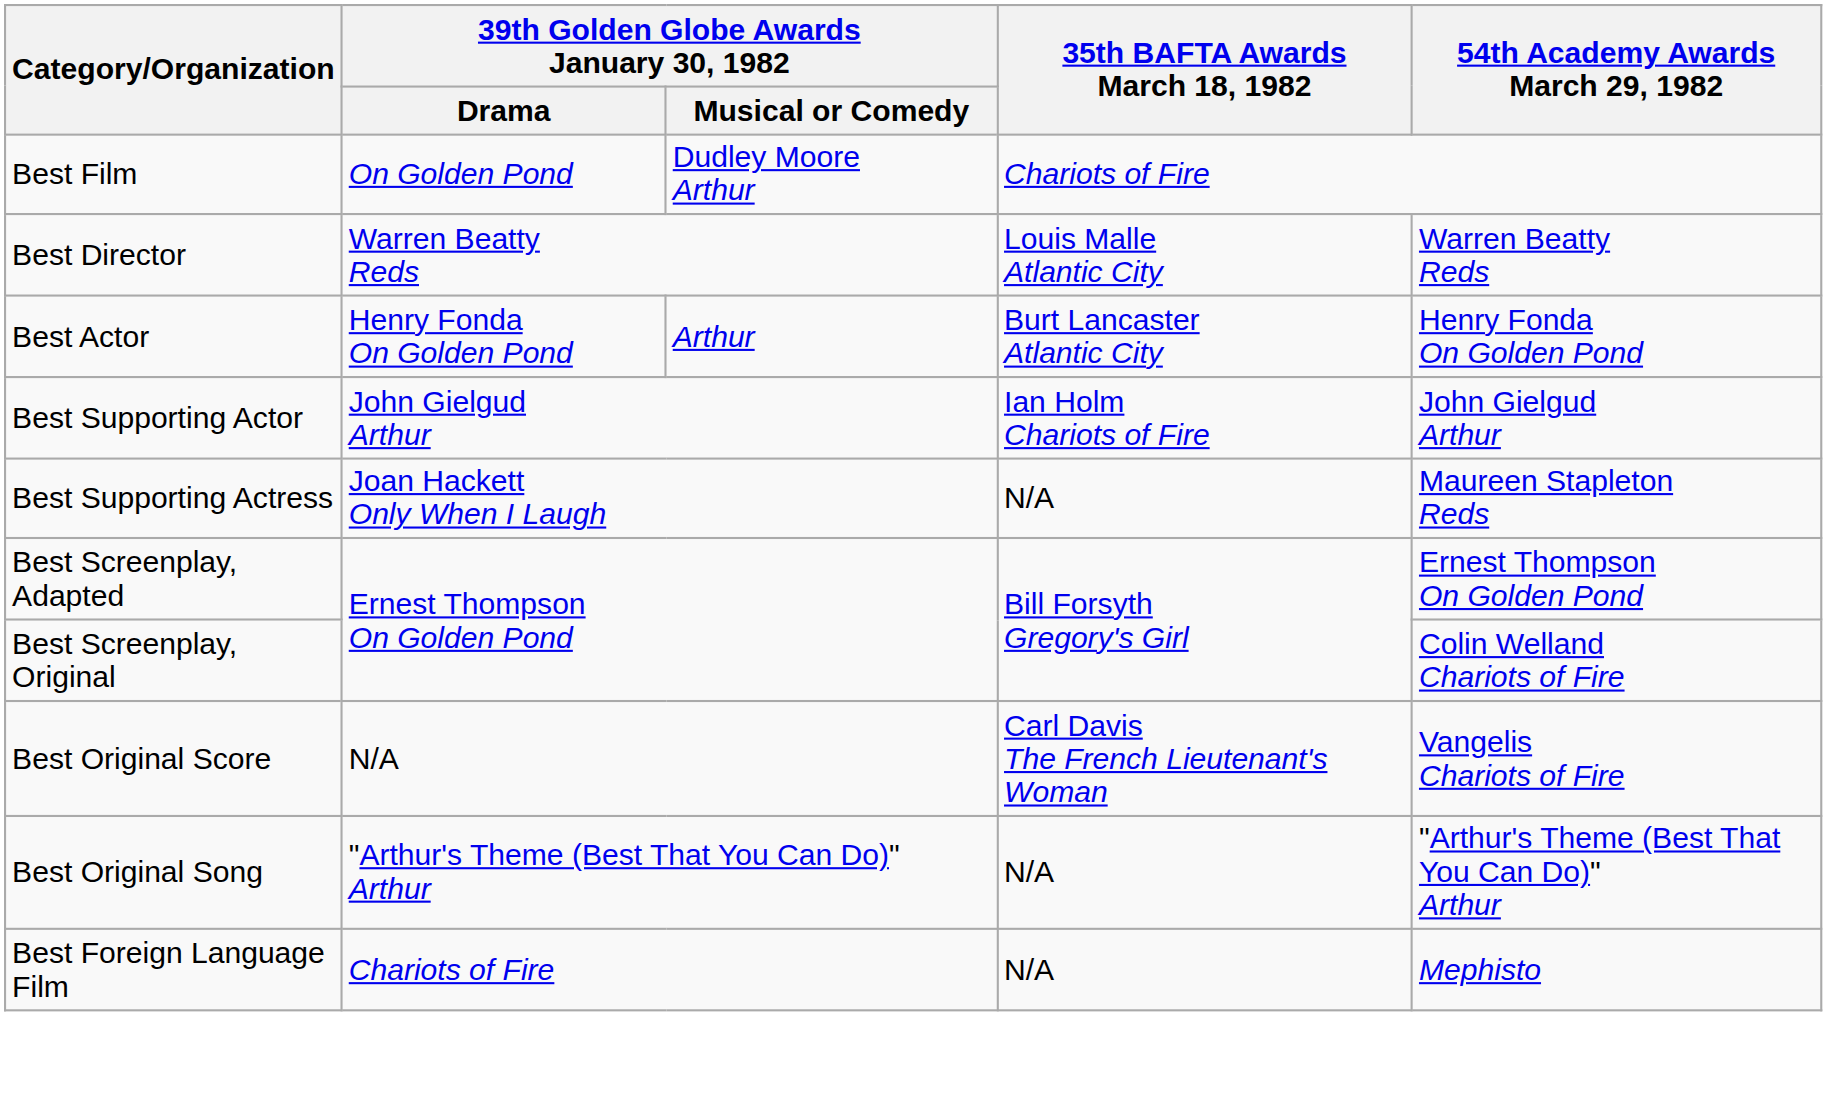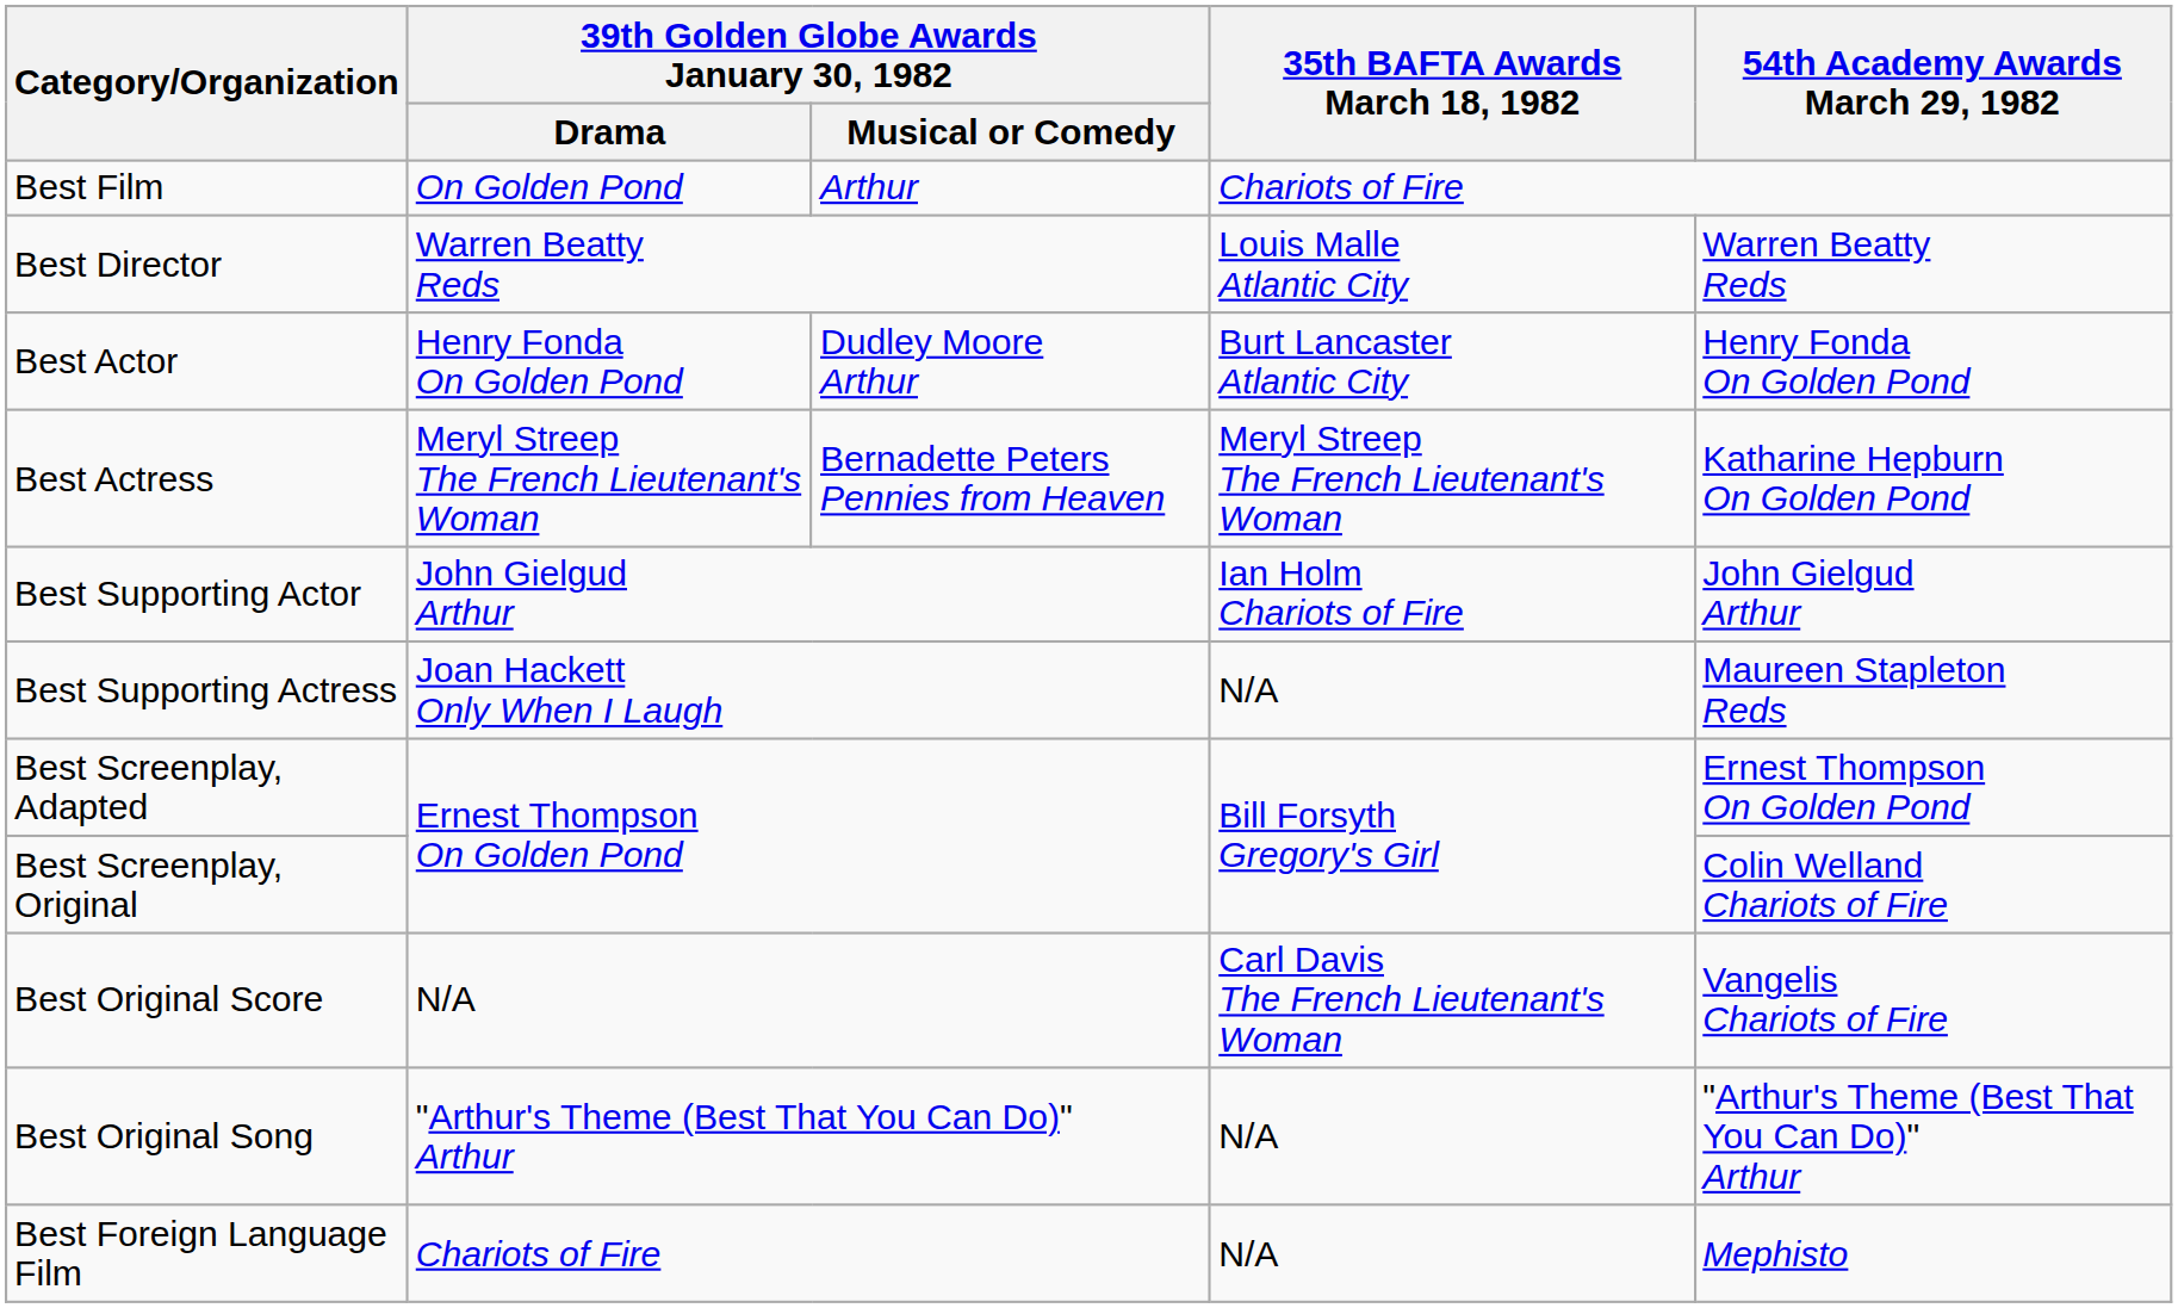Best Film | column 3: Dudley Moore Arthur -> Arthur
Best Actor | column 3: Arthur -> Dudley Moore Arthur
+ row: Best Actress | Meryl Streep The French Lieutenant's Woman | Bernadette Peters Pennies from Heaven | Meryl Streep The French Lieutenant's Woman | Katharine Hepburn On Golden Pond
